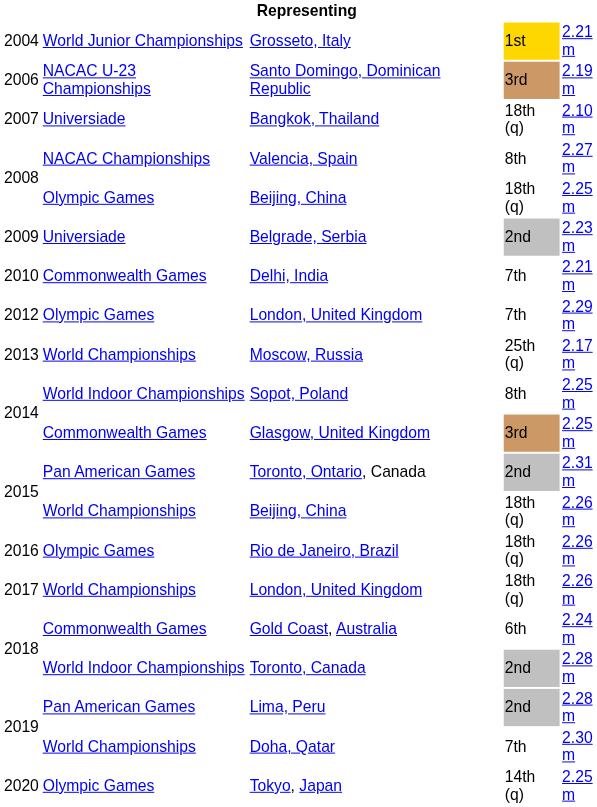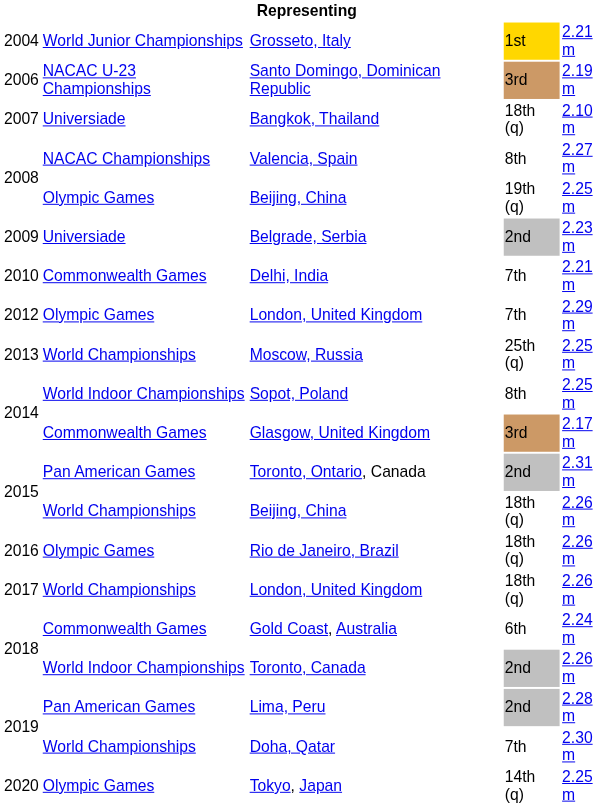2008 / Beijing, China | column 4: 18th (q) -> 19th (q)
Moscow, Russia | column 5: 2.17 m -> 2.25 m
Glasgow, United Kingdom | column 5: 2.25 m -> 2.17 m
Toronto, Canada | column 5: 2.28 m -> 2.26 m
